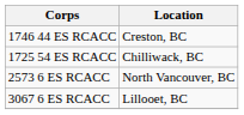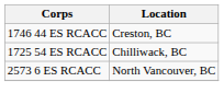- row: 3067 6 ES RCACC | Lillooet, BC
